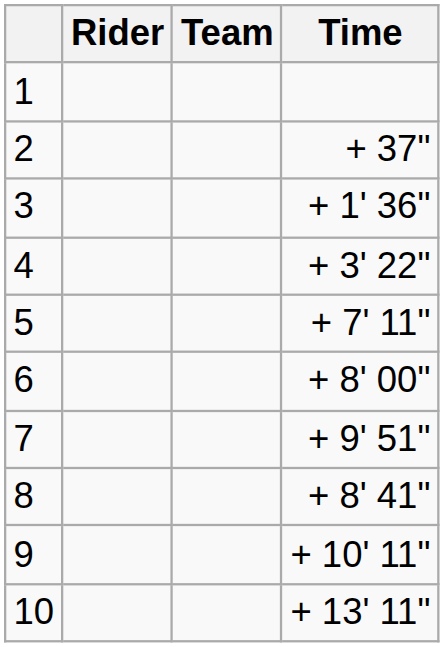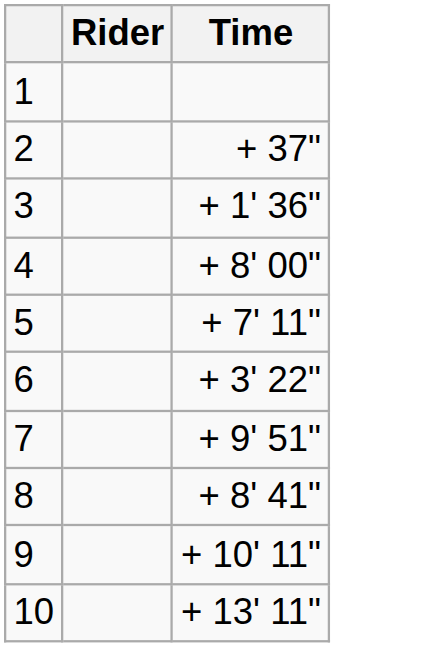- column: Team
4 | Time: + 3' 22" -> + 8' 00"
6 | Time: + 8' 00" -> + 3' 22"
